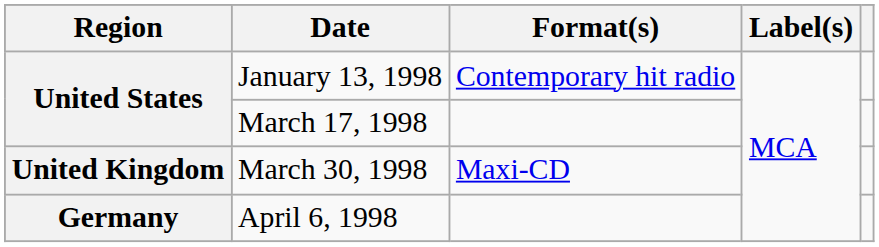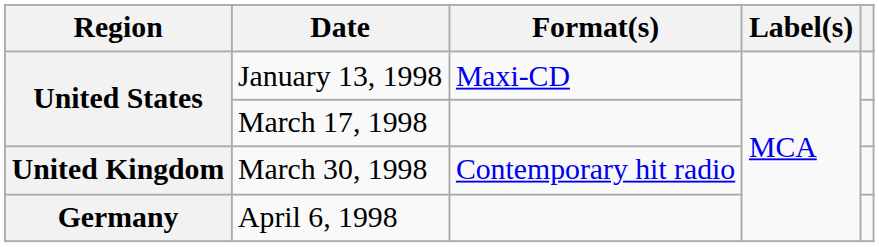January 13, 1998 | Format(s): Contemporary hit radio -> Maxi-CD
March 30, 1998 | Format(s): Maxi-CD -> Contemporary hit radio
